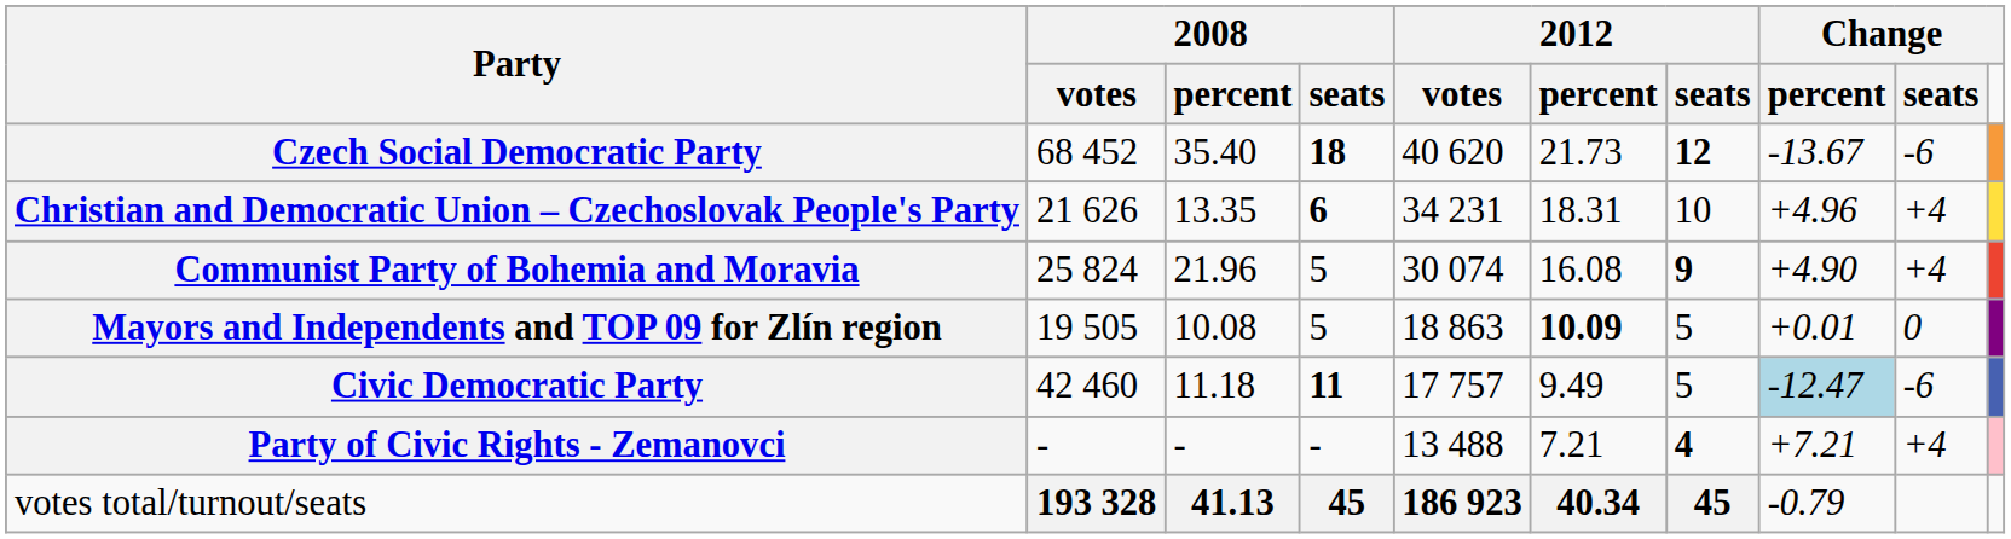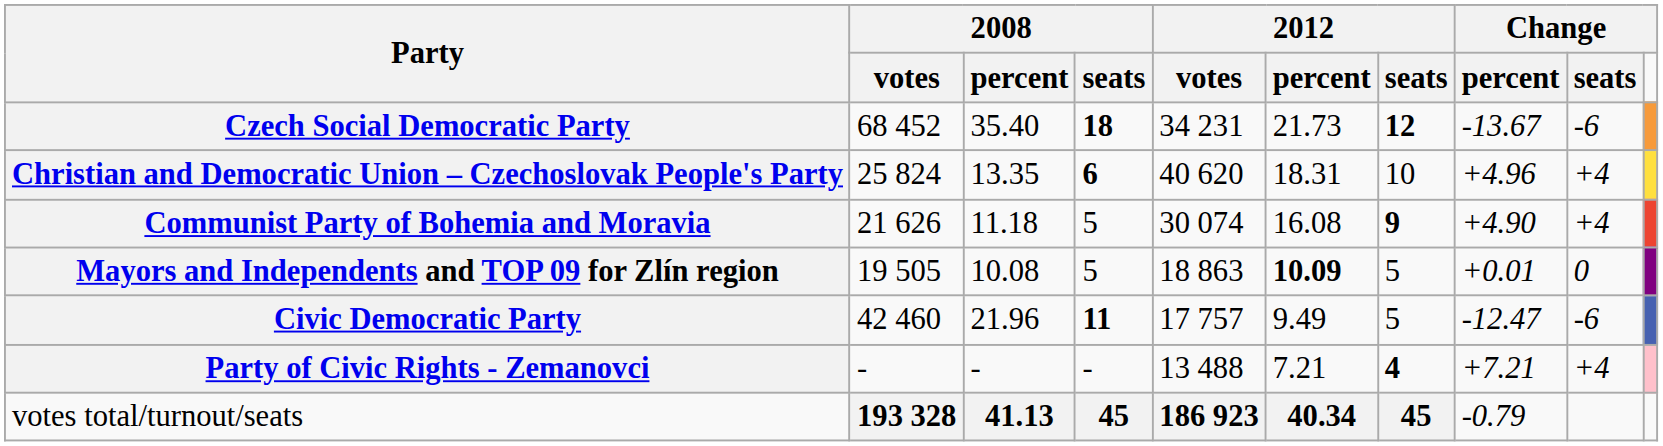Czech Social Democratic Party | column 5: 40 620 -> 34 231
Christian and Democratic Union – Czechoslovak People's Party | column 2: 21 626 -> 25 824
Christian and Democratic Union – Czechoslovak People's Party | column 5: 34 231 -> 40 620
Communist Party of Bohemia and Moravia | column 2: 25 824 -> 21 626
Communist Party of Bohemia and Moravia | column 3: 21.96 -> 11.18
Civic Democratic Party | column 3: 11.18 -> 21.96
Civic Democratic Party | column 8: lightblue background -> no background
